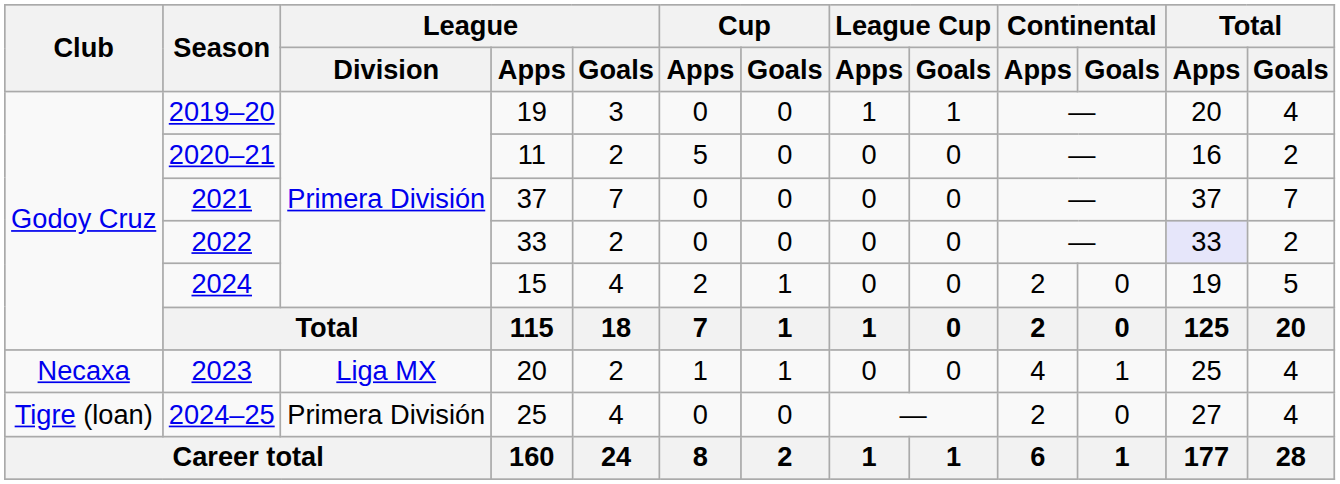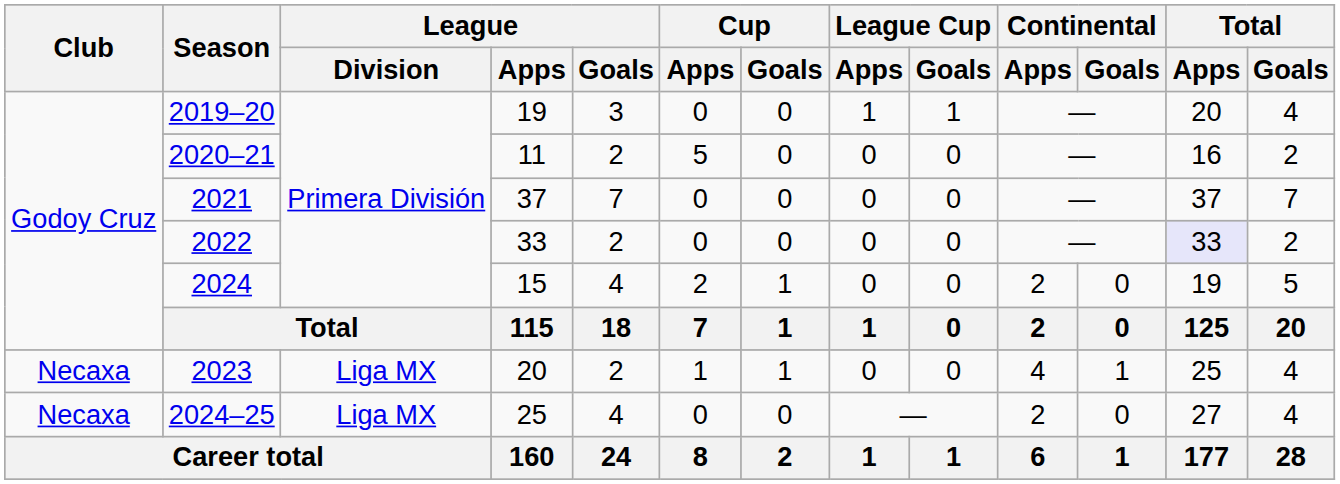2024–25 | Club: Tigre (loan) -> Necaxa
2024–25 | League / Division: Primera División -> Liga MX
